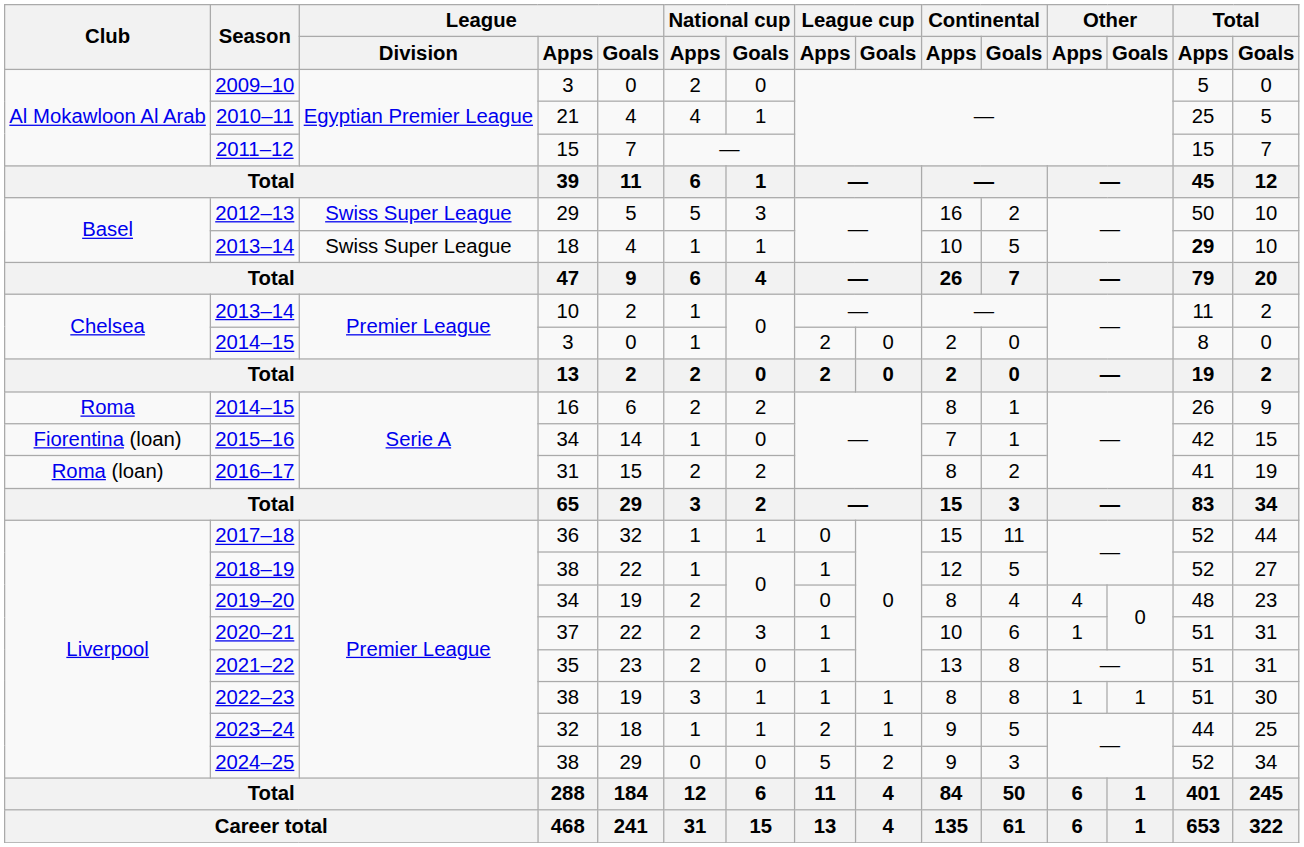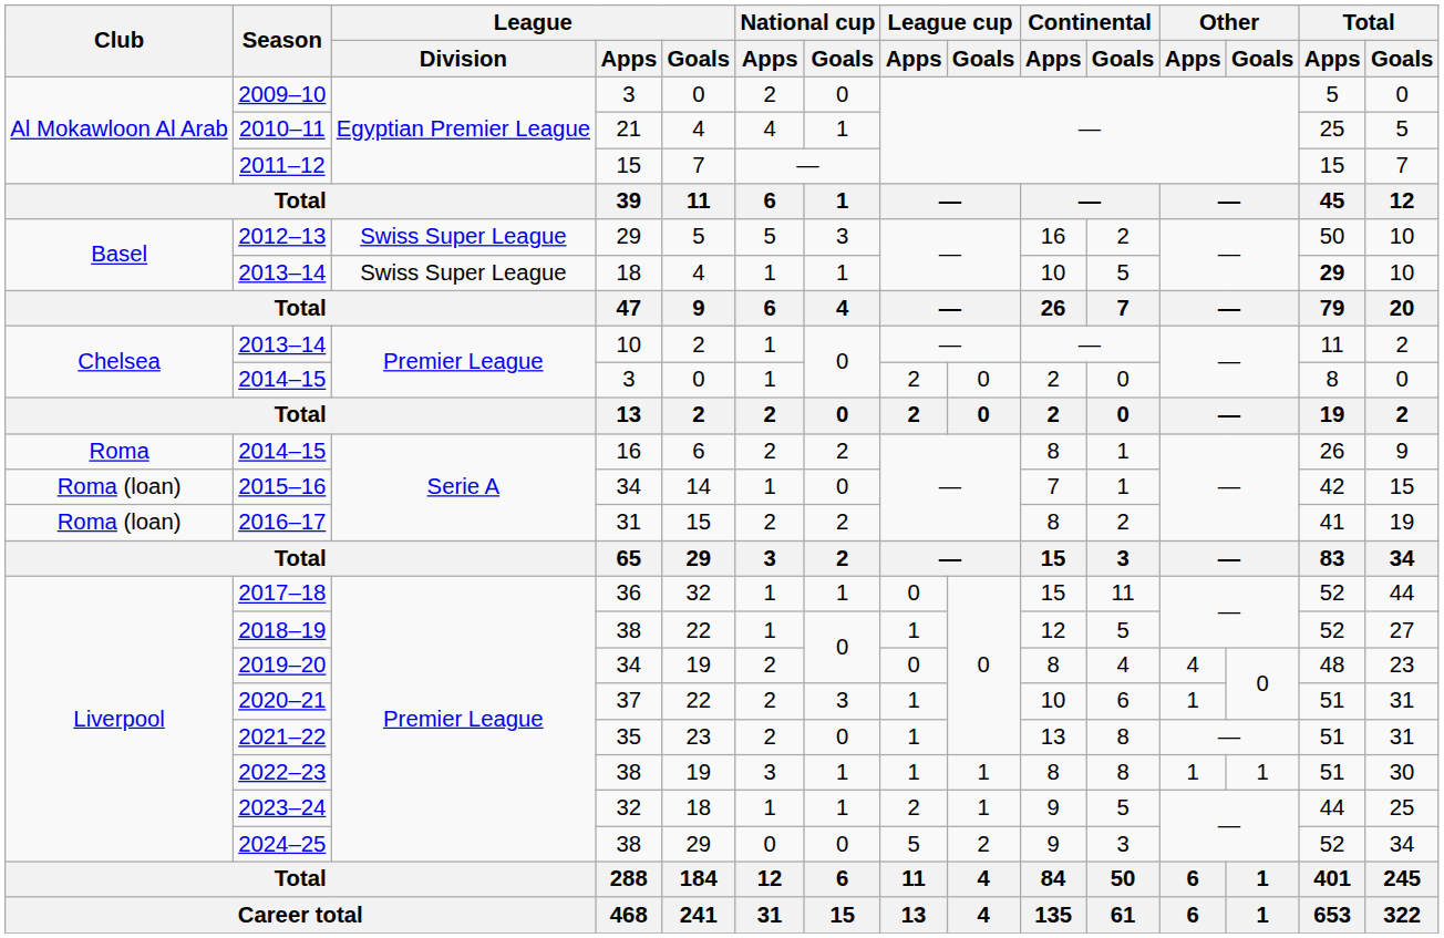2015–16 | Club: Fiorentina (loan) -> Roma (loan)
